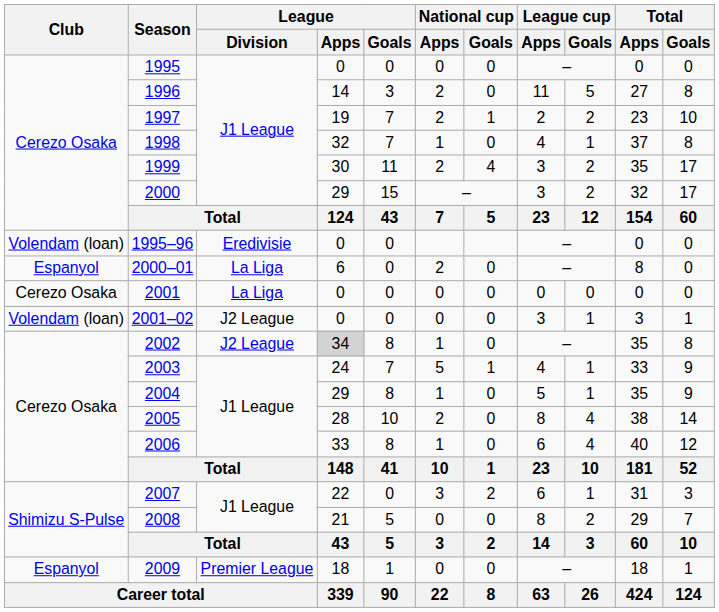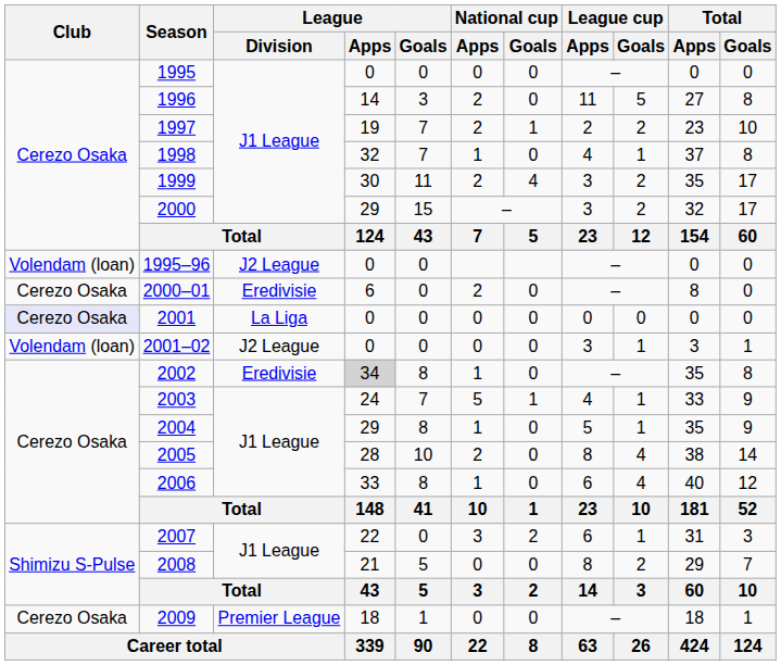1995–96 | League / Division: Eredivisie -> J2 League
2000–01 | Club: Espanyol -> Cerezo Osaka
2000–01 | League / Division: La Liga -> Eredivisie
2001 | Club: no background -> lavender background
2002 | League / Division: J2 League -> Eredivisie
2009 | Club: Espanyol -> Cerezo Osaka
